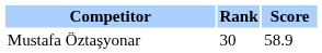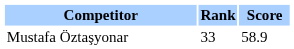Mustafa Öztaşyonar | Rank: 30 -> 33
